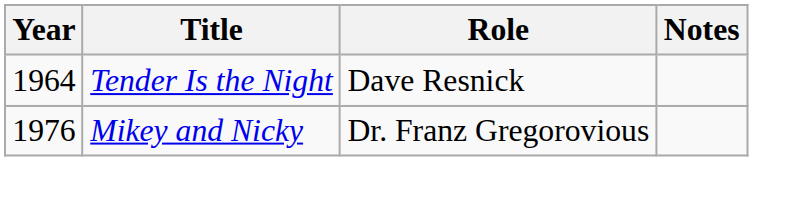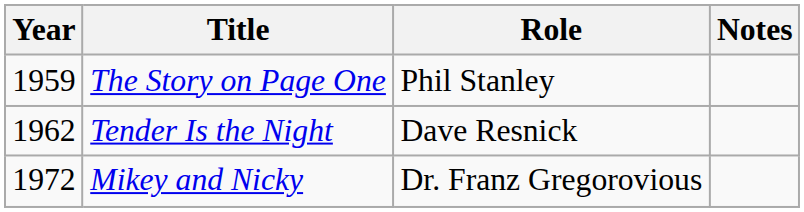+ row: 1959 | The Story on Page One | Phil Stanley
Tender Is the Night | Year: 1964 -> 1962
Mikey and Nicky | Year: 1976 -> 1972
